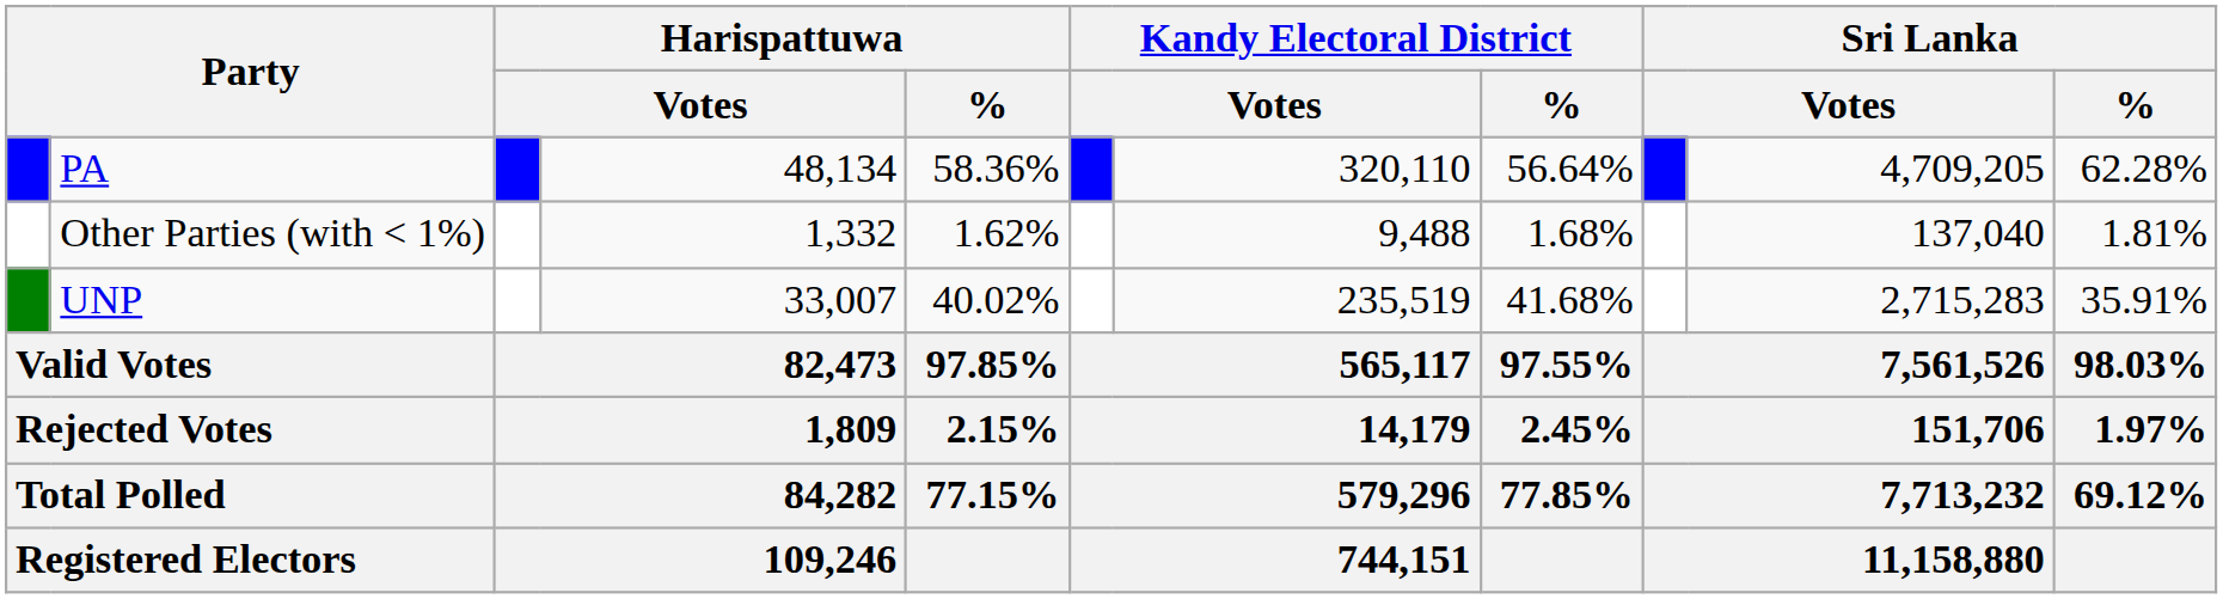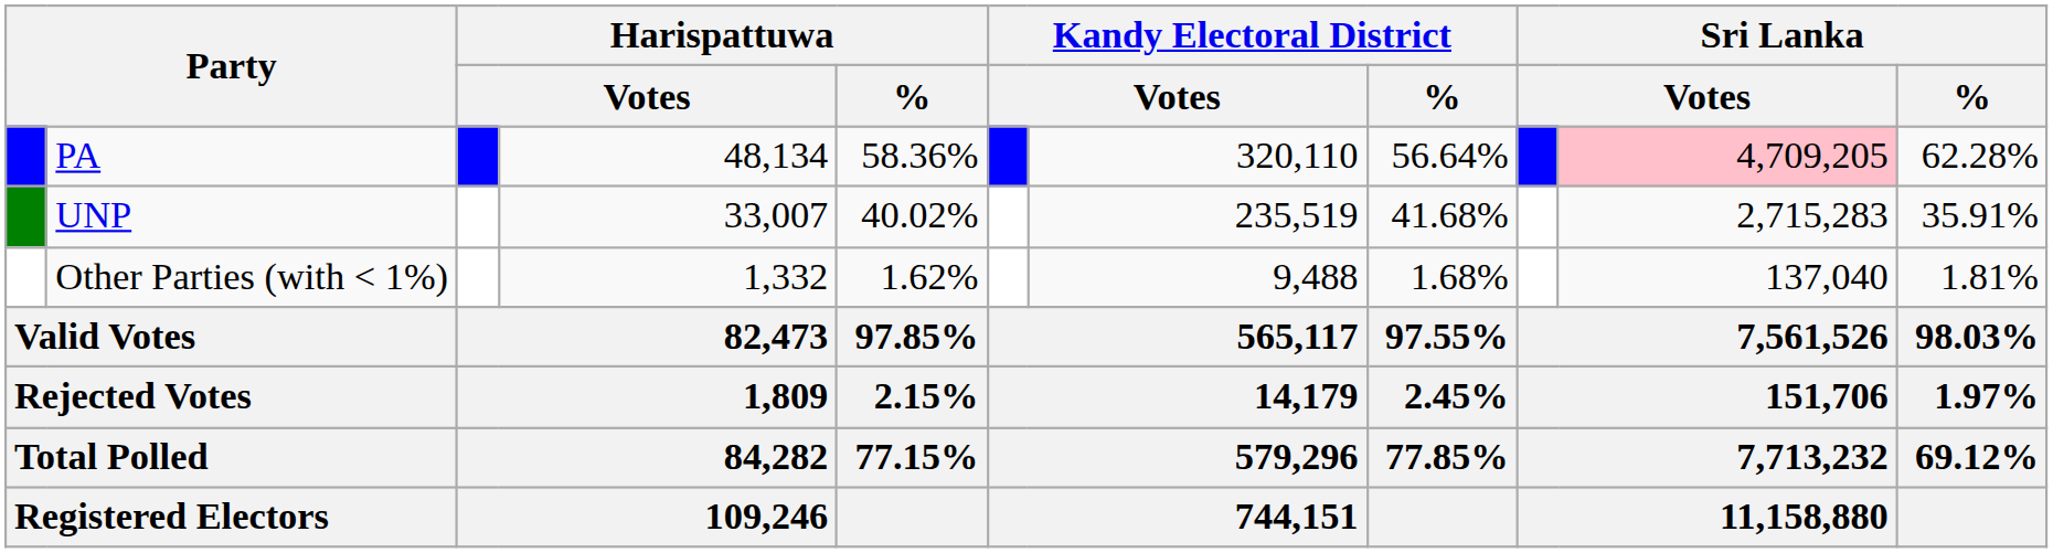PA | column 10: no background -> pink background
rows swapped: UNP <-> Other Parties (with < 1%)
